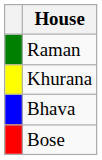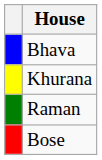rows swapped: Bhava <-> Raman
